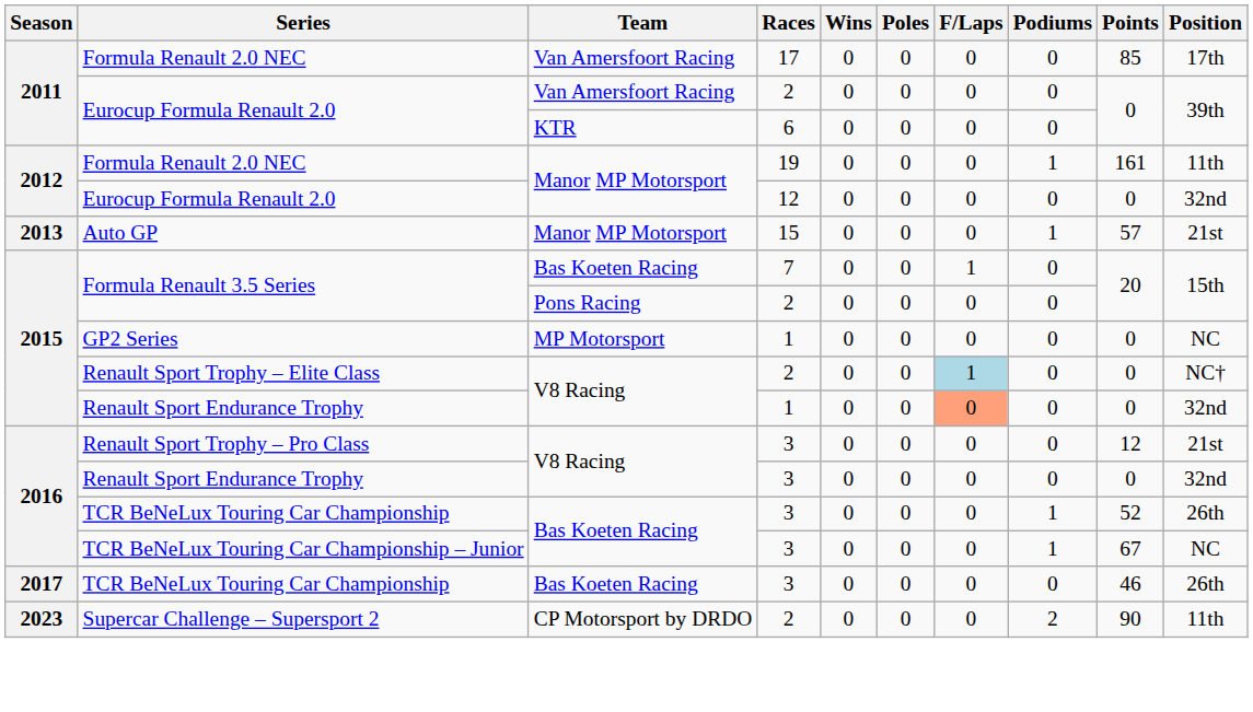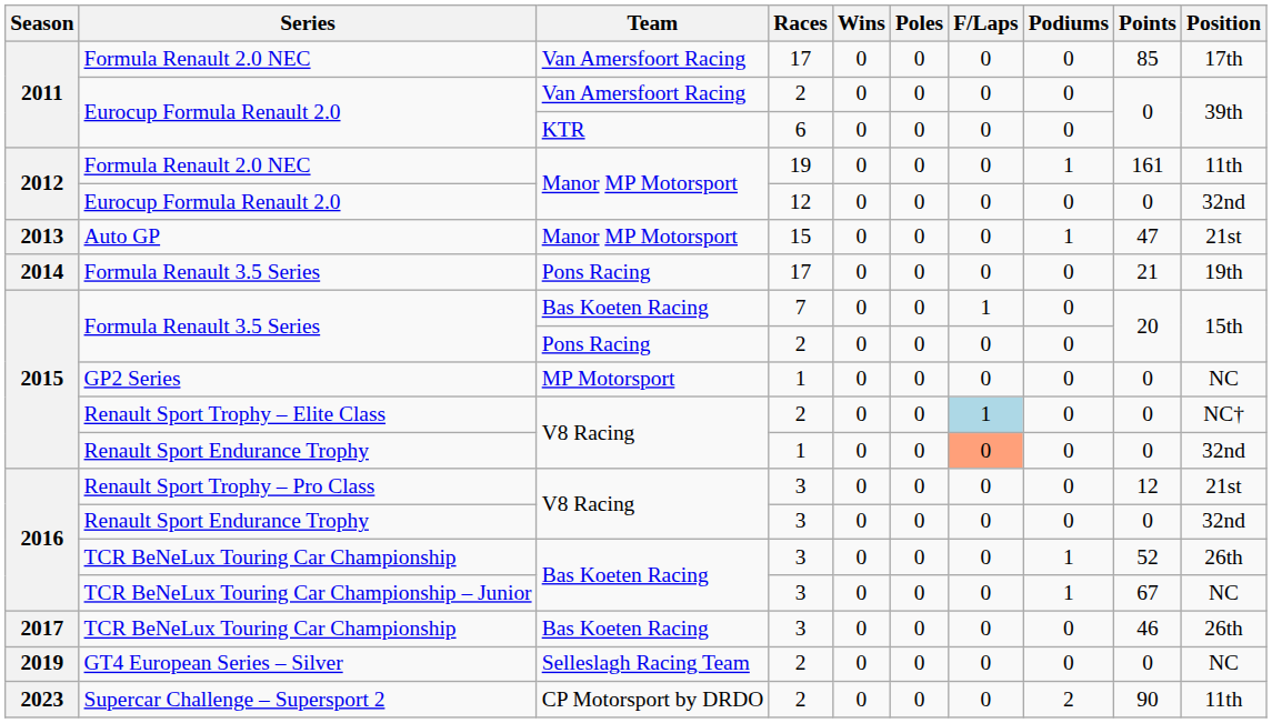Auto GP | Points: 57 -> 47
+ row: 2014 | Formula Renault 3.5 Series | Pons Racing | 17 | 0 | 0 | 0 | 0 | 21 | 19th
+ row: 2019 | GT4 European Series – Silver | Selleslagh Racing Team | 2 | 0 | 0 | 0 | 0 | 0 | NC
